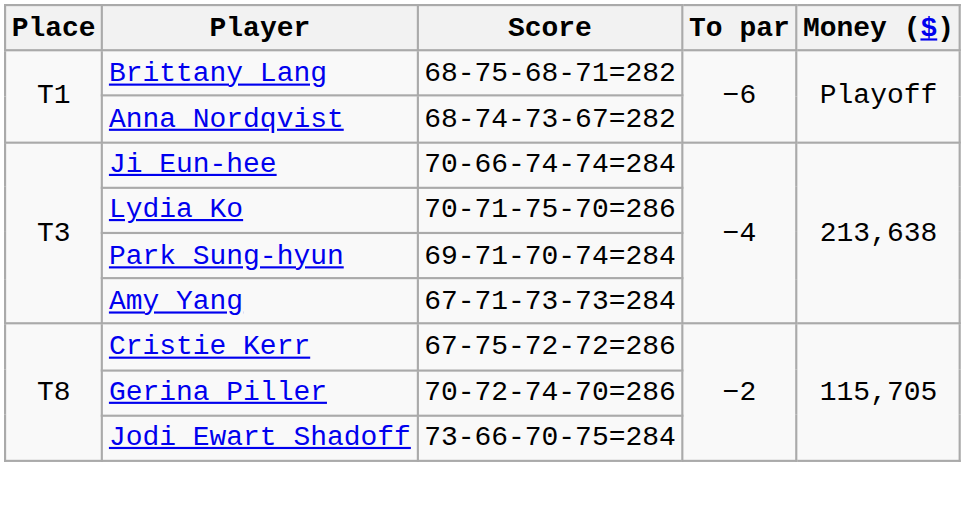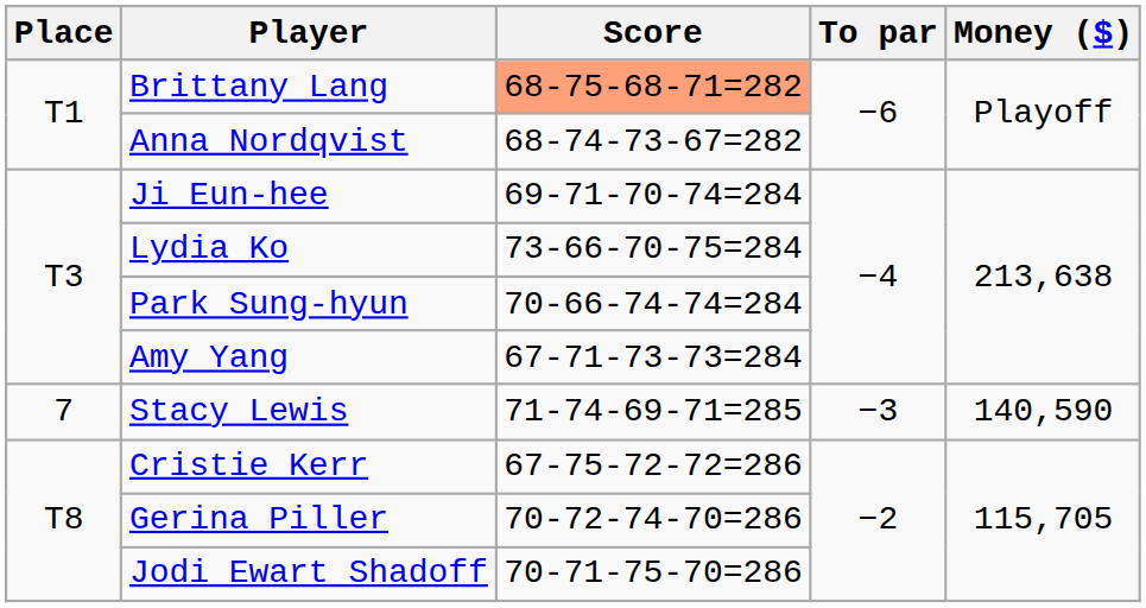Brittany Lang | Score: no background -> lightsalmon background
Ji Eun-hee | Score: 70-66-74-74=284 -> 69-71-70-74=284
Lydia Ko | Score: 70-71-75-70=286 -> 73-66-70-75=284
Park Sung-hyun | Score: 69-71-70-74=284 -> 70-66-74-74=284
+ row: 7 | Stacy Lewis | 71-74-69-71=285 | −3 | 140,590
Jodi Ewart Shadoff | Score: 73-66-70-75=284 -> 70-71-75-70=286
